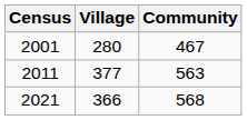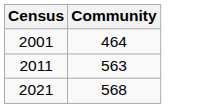- column: Village | 280 | 377 | 366
2001 | Community: 467 -> 464
